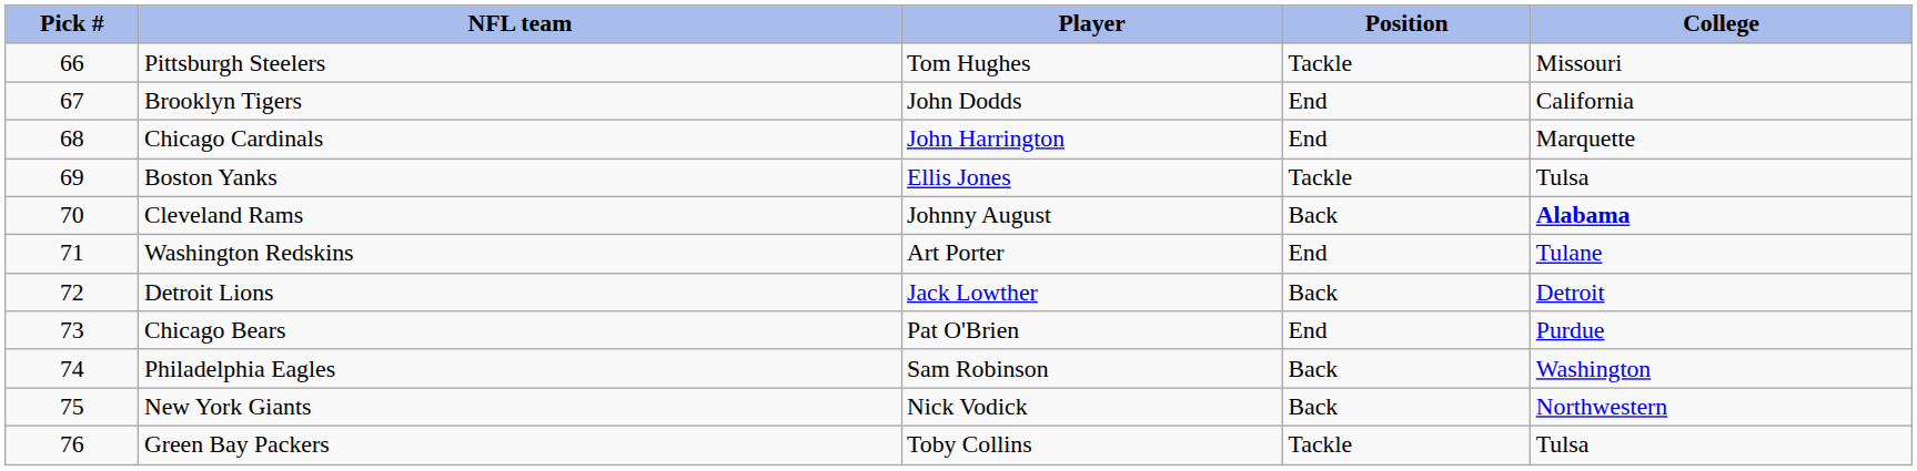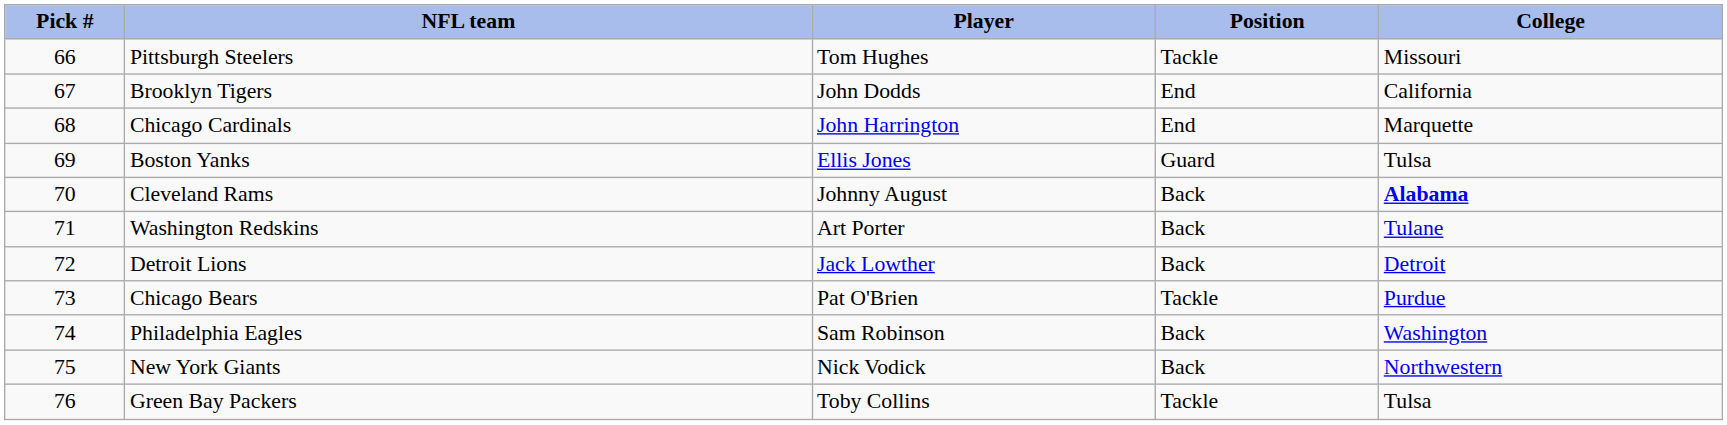Boston Yanks | Position: Tackle -> Guard
Washington Redskins | Position: End -> Back
Chicago Bears | Position: End -> Tackle
